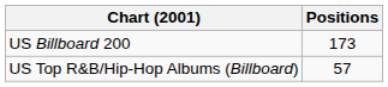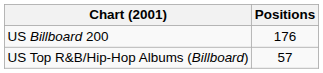US Billboard 200 | Positions: 173 -> 176
